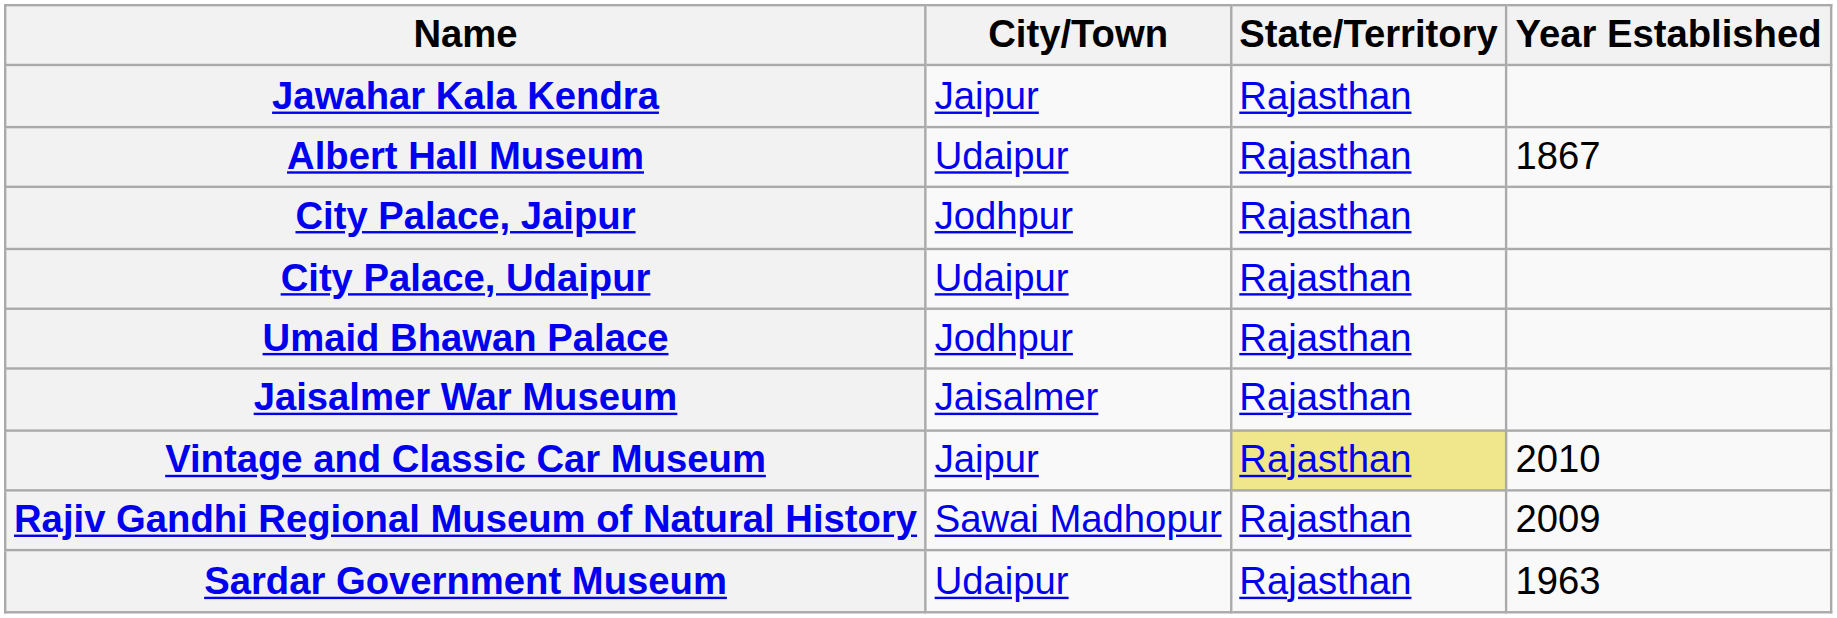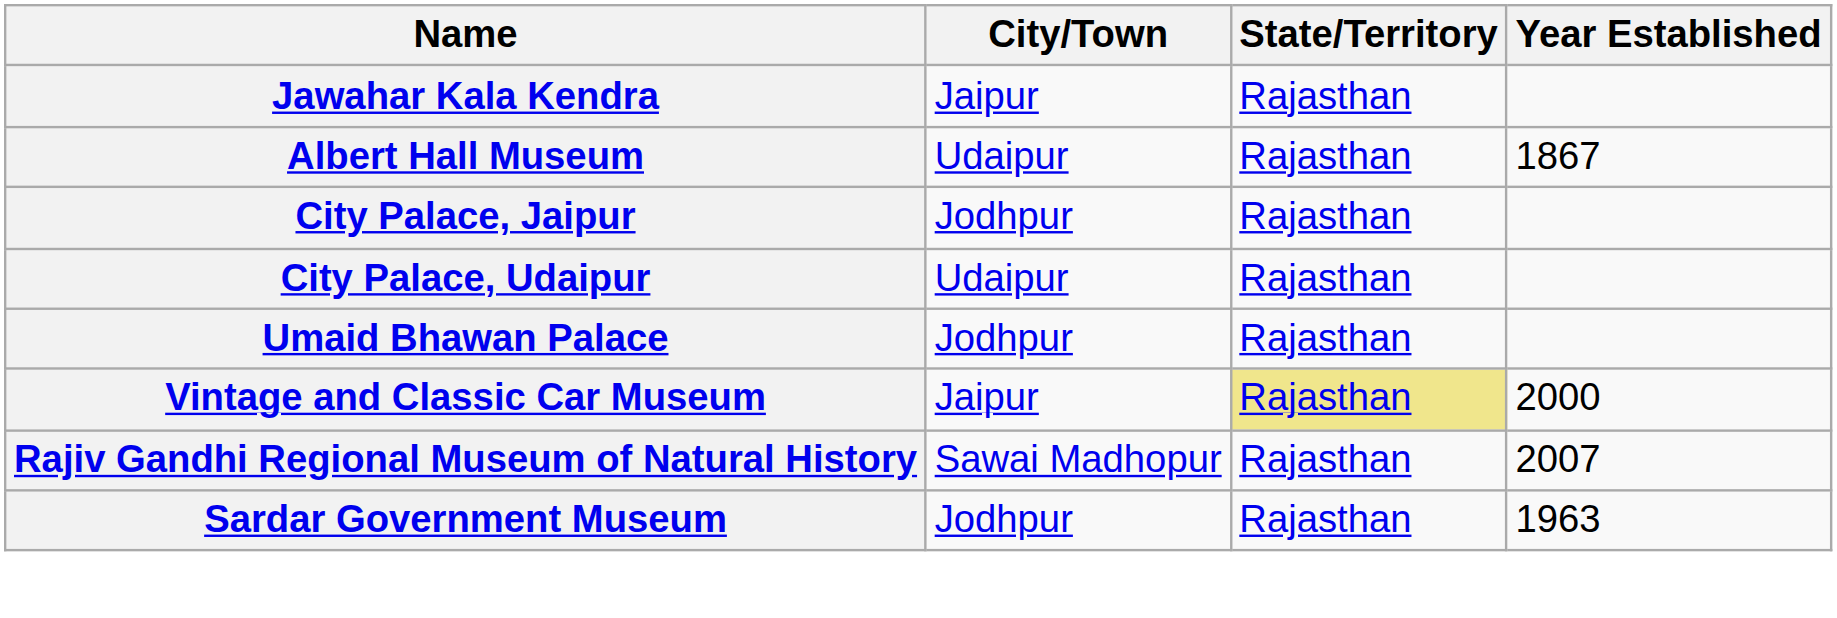- row: Jaisalmer War Museum | Jaisalmer | Rajasthan
Vintage and Classic Car Museum | Year Established: 2010 -> 2000
Rajiv Gandhi Regional Museum of Natural History | Year Established: 2009 -> 2007
Sardar Government Museum | City/Town: Udaipur -> Jodhpur
